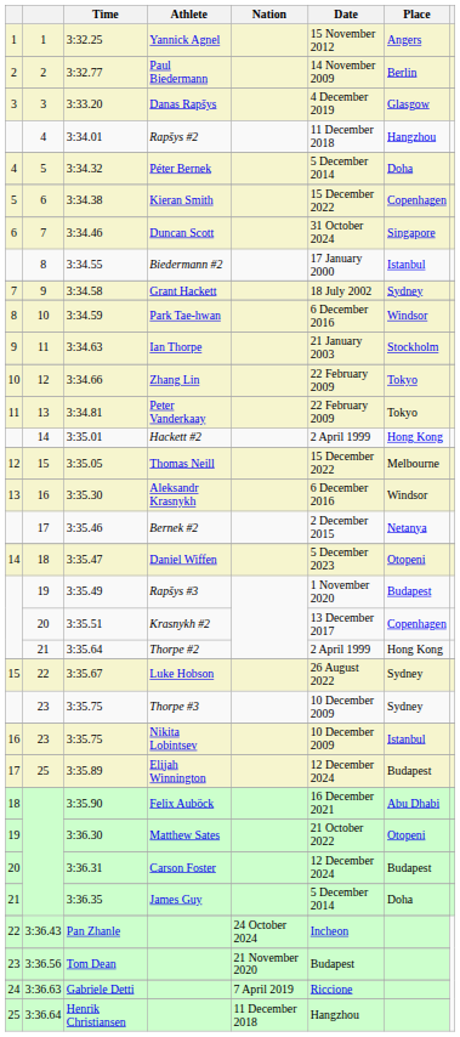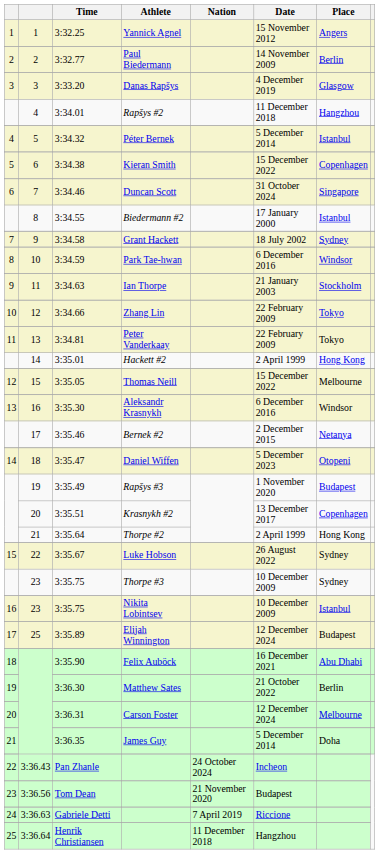Péter Bernek | Place: Doha -> Istanbul
Matthew Sates | Place: Otopeni -> Berlin
Carson Foster | Place: Budapest -> Melbourne
